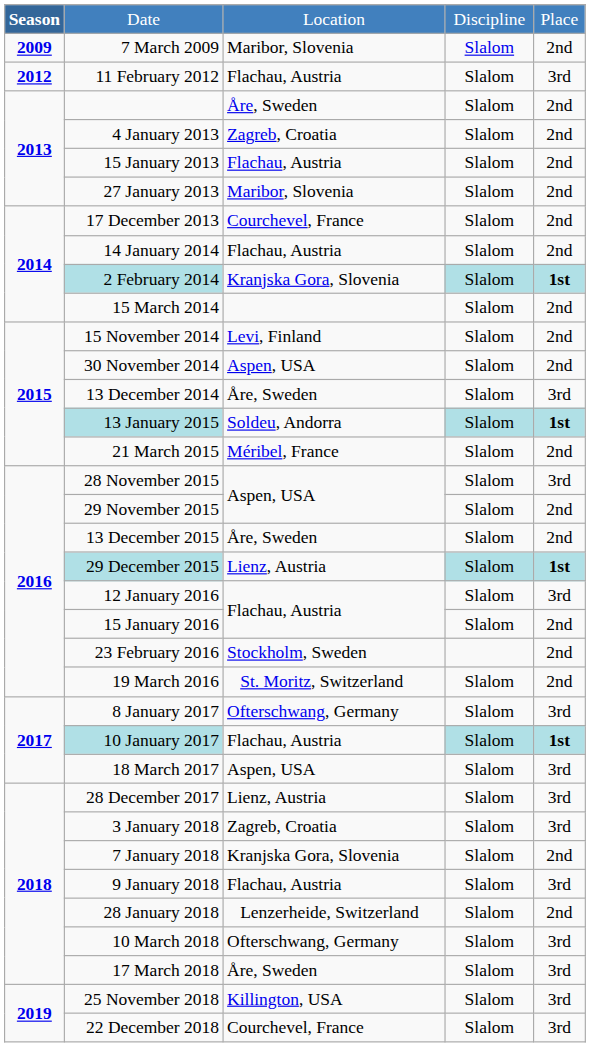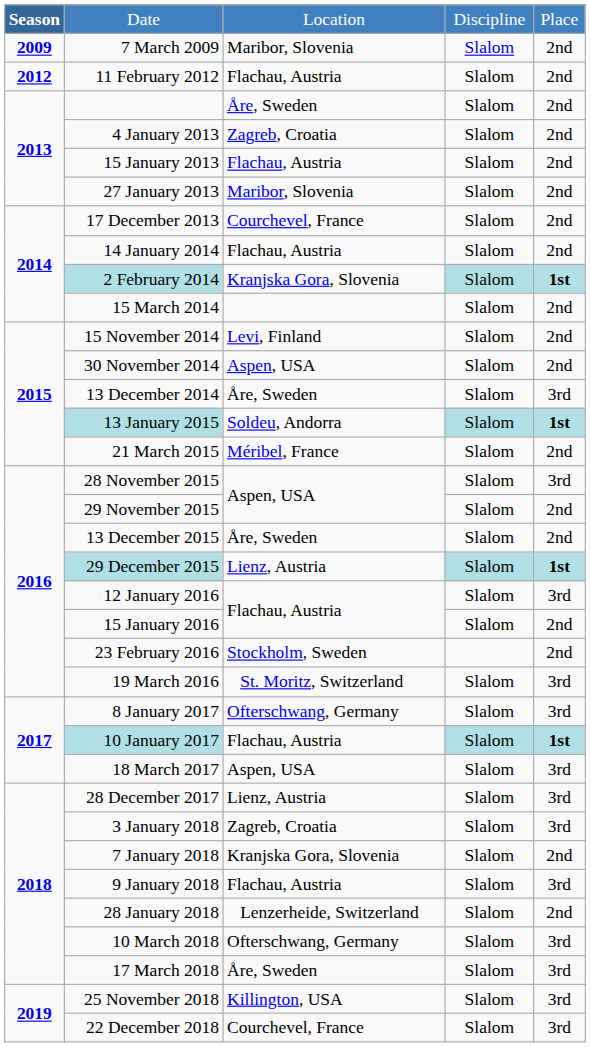11 February 2012 | column 5: 3rd -> 2nd
19 March 2016 | column 5: 2nd -> 3rd
